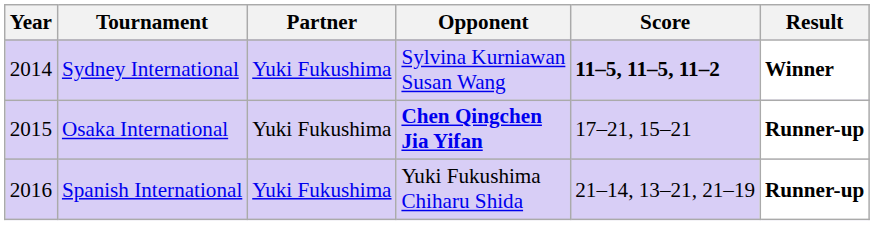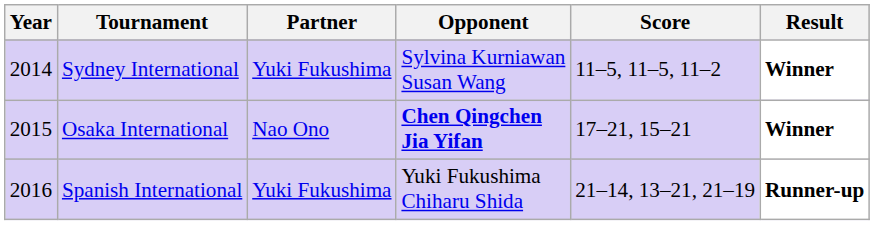Sydney International | Score: bold -> normal
Osaka International | Partner: Yuki Fukushima -> Nao Ono
Osaka International | Result: Runner-up -> Winner
